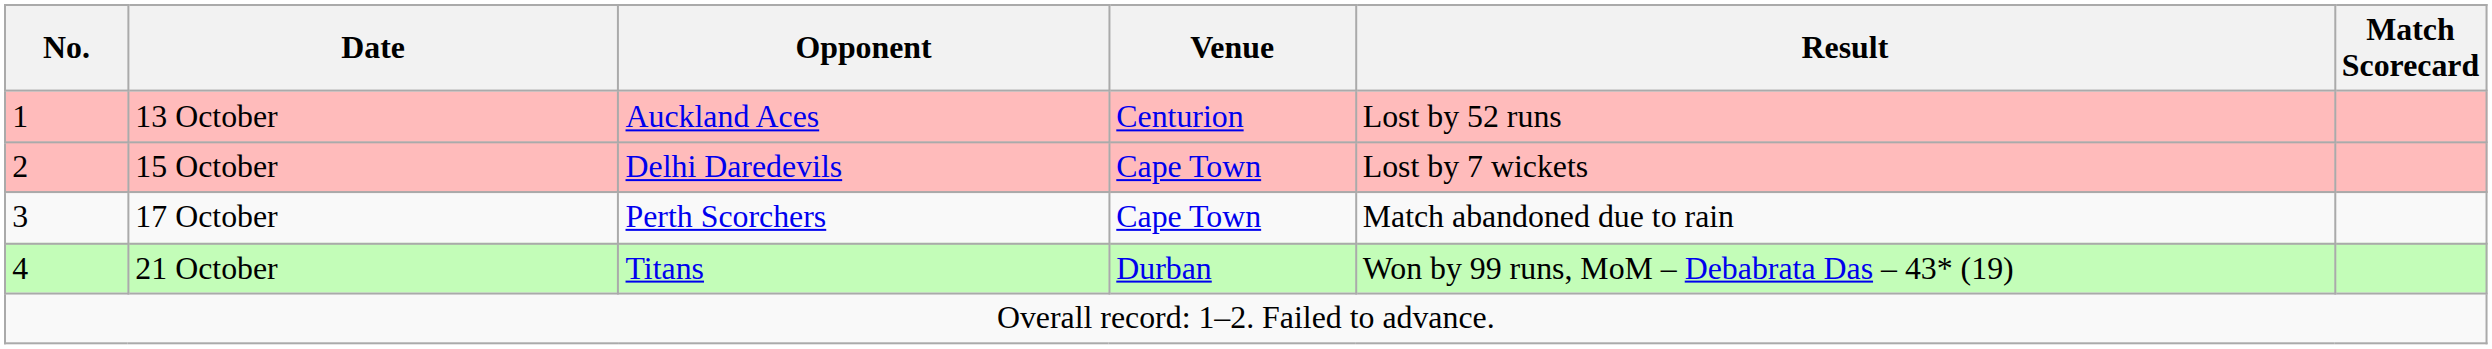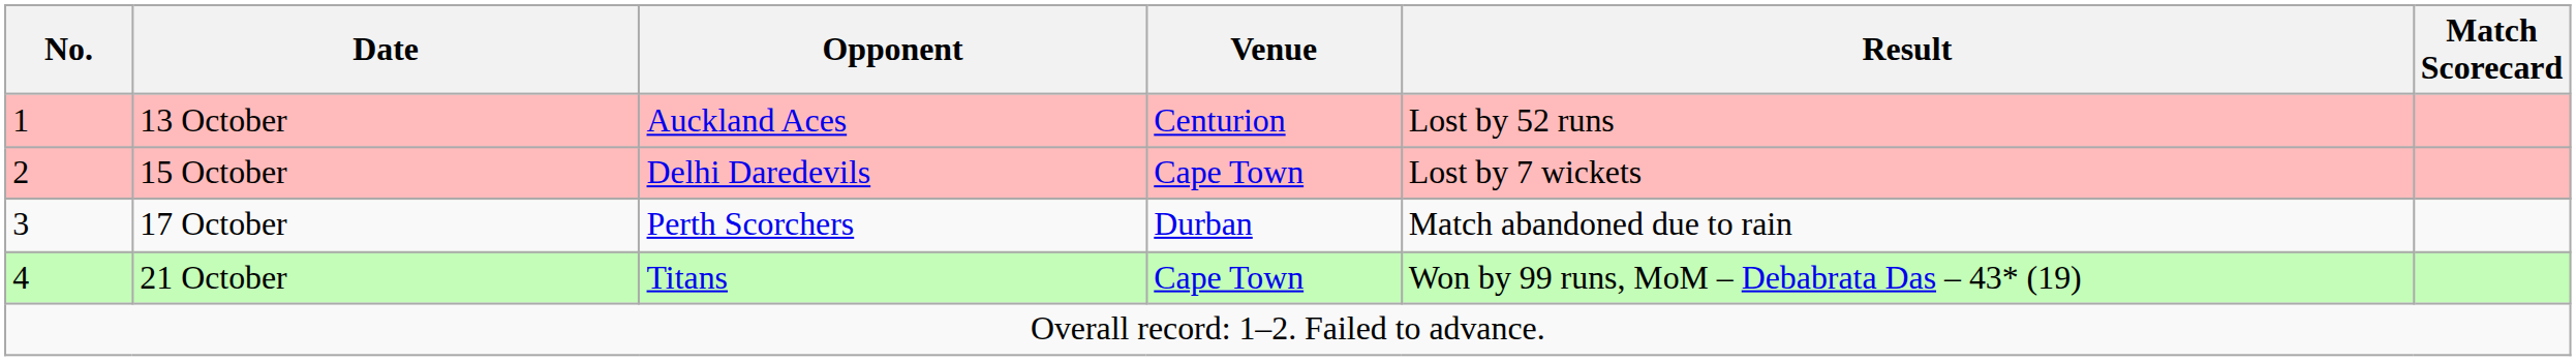17 October | Venue: Cape Town -> Durban
21 October | Venue: Durban -> Cape Town
